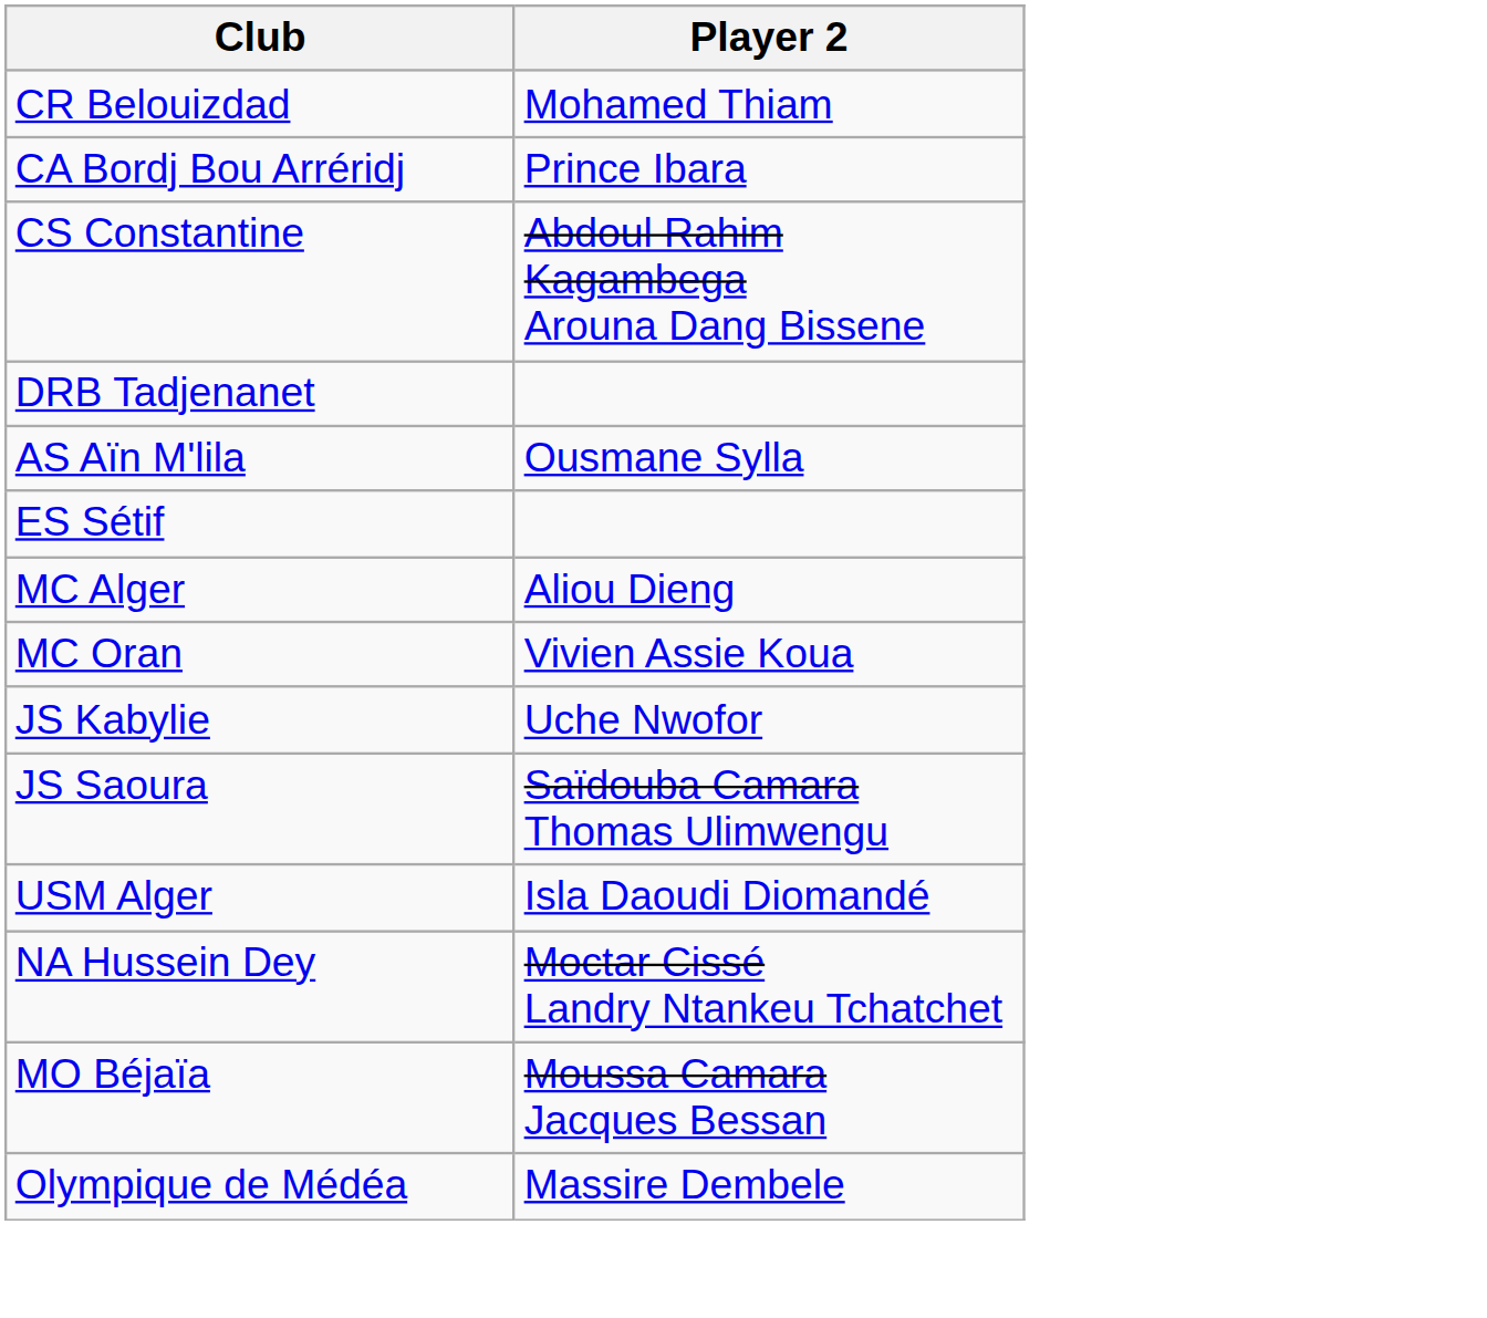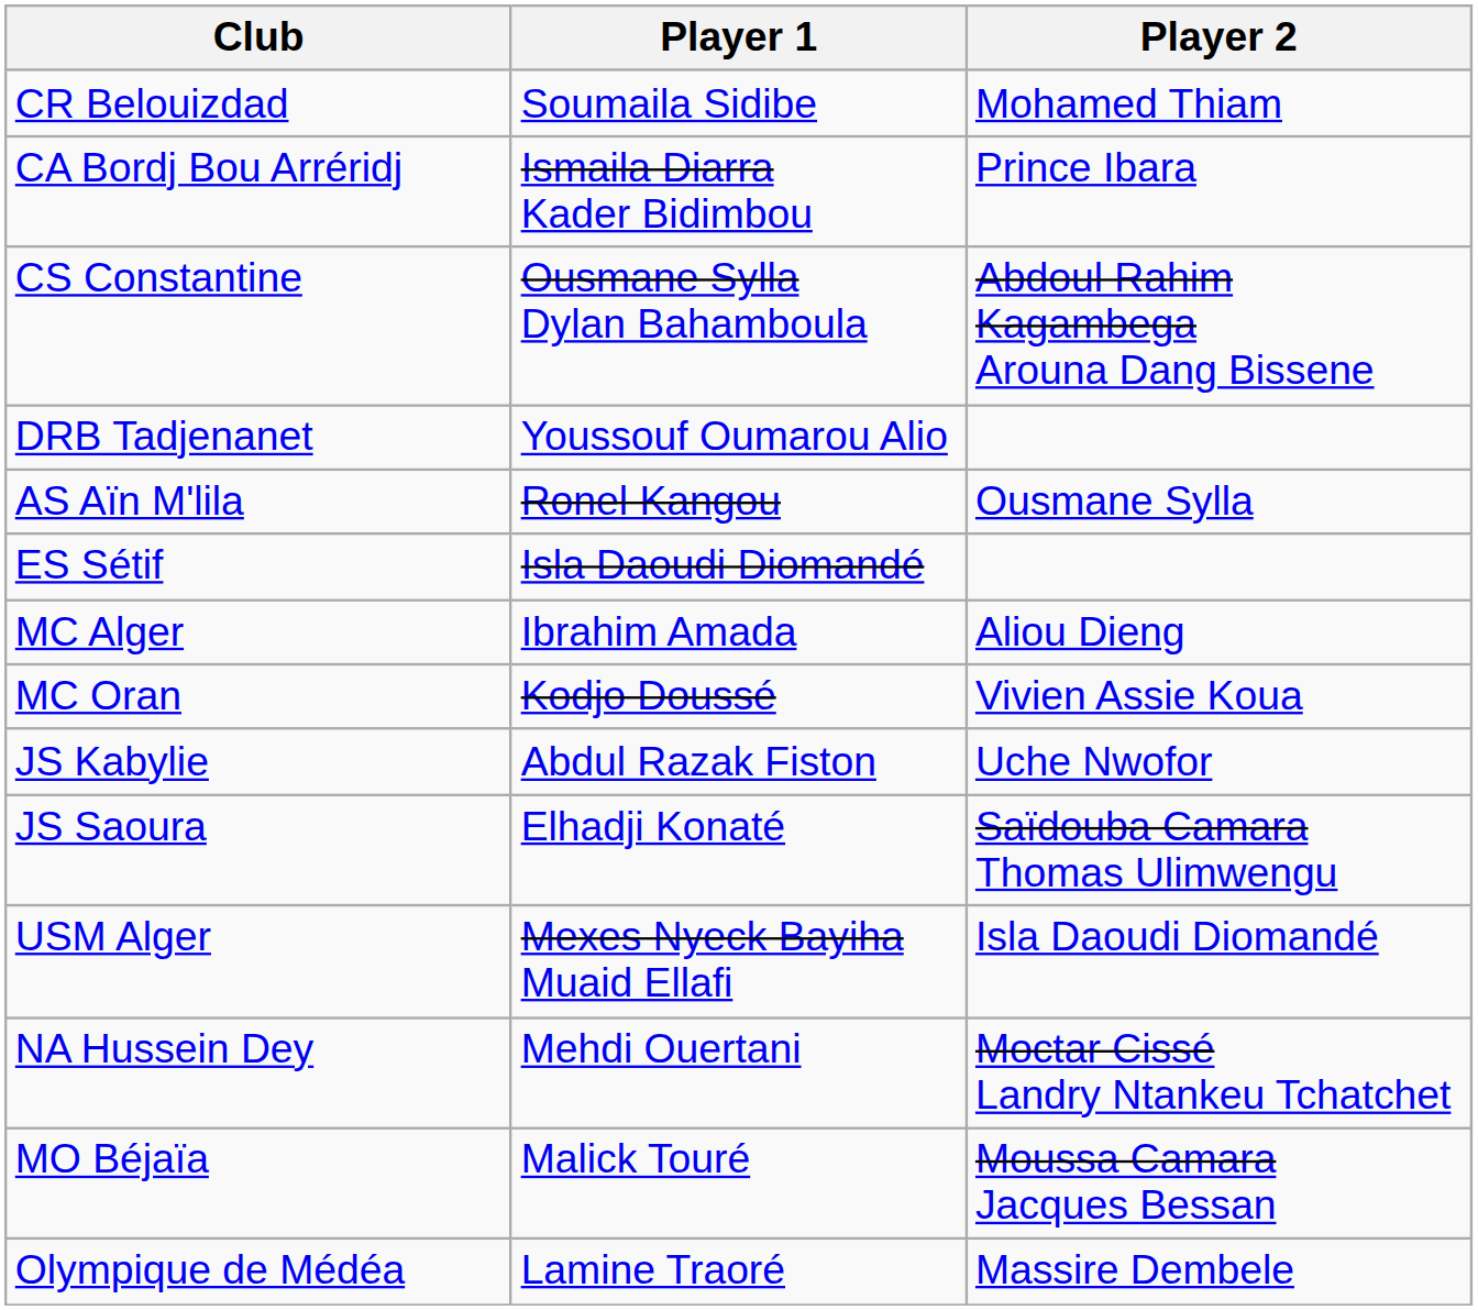+ column: Player 1 | Soumaila Sidibe | Ismaila Diarra Kader Bidimbou | Ousmane Sylla Dylan Bahamboula | Youssouf Oumarou Alio | Ronel Kangou | Isla Daoudi Diomandé | Ibrahim Amada | Kodjo Doussé | Abdul Razak Fiston | Elhadji Konaté | Mexes Nyeck Bayiha Muaid Ellafi | Mehdi Ouertani | Malick Touré | Lamine Traoré
